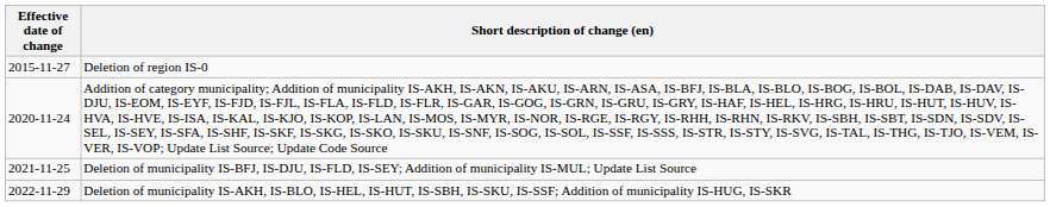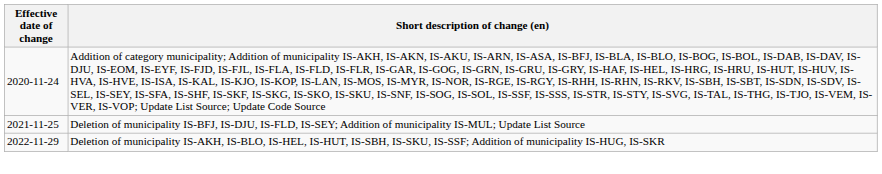- row: 2015-11-27 | Deletion of region IS-0
